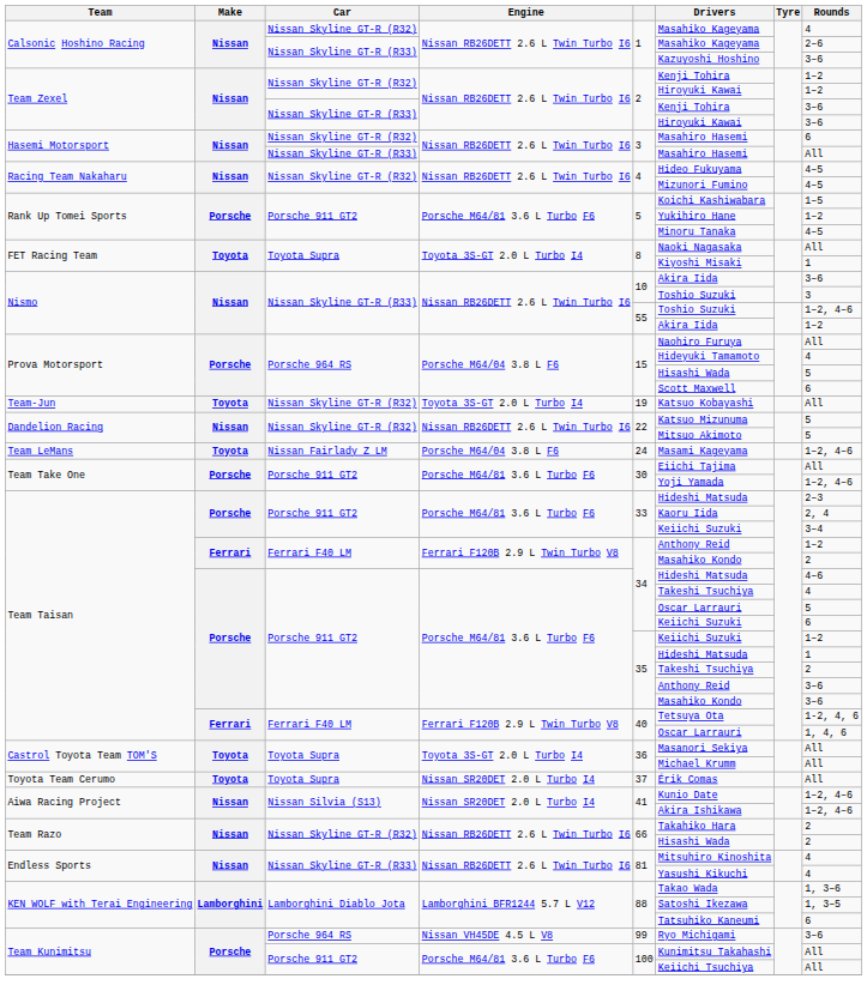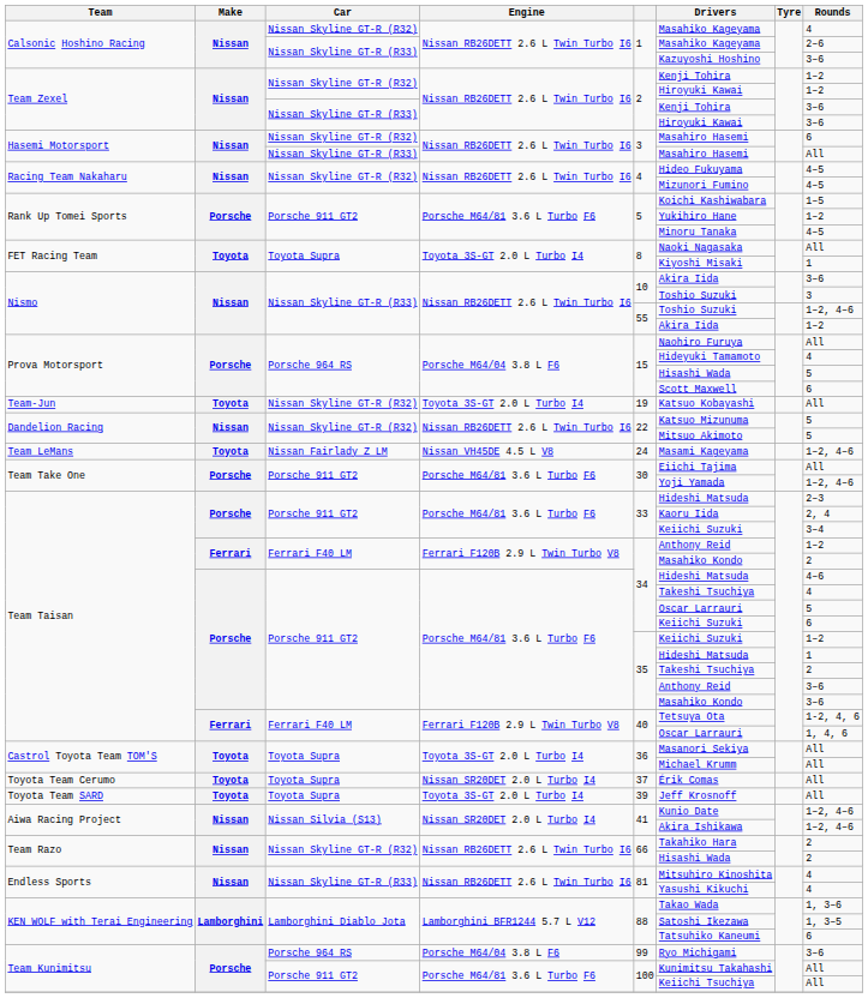Team LeMans | Engine: Porsche M64/04 3.8 L F6 -> Nissan VH45DE 4.5 L V8
+ row: Toyota Team SARD | Toyota | Toyota Supra | Toyota 3S-GT 2.0 L Turbo I4 | 39 | Jeff Krosnoff | All
Team Kunimitsu / Porsche 964 RS | Engine: Nissan VH45DE 4.5 L V8 -> Porsche M64/04 3.8 L F6
